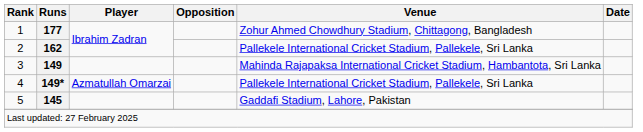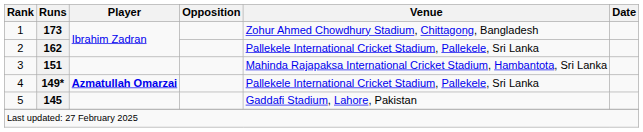1 | Runs: 177 -> 173
3 | Runs: 149 -> 151
4 | Player: normal -> bold
